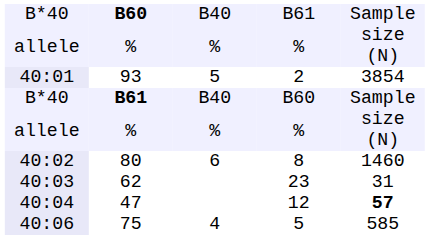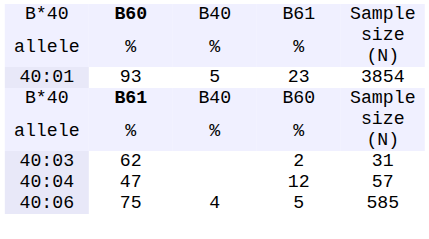40:01 | column 4: 2 -> 23
- row: 40:02 | 80 | 6 | 8 | 1460
40:03 | column 4: 23 -> 2
40:04 | column 5: bold -> normal
